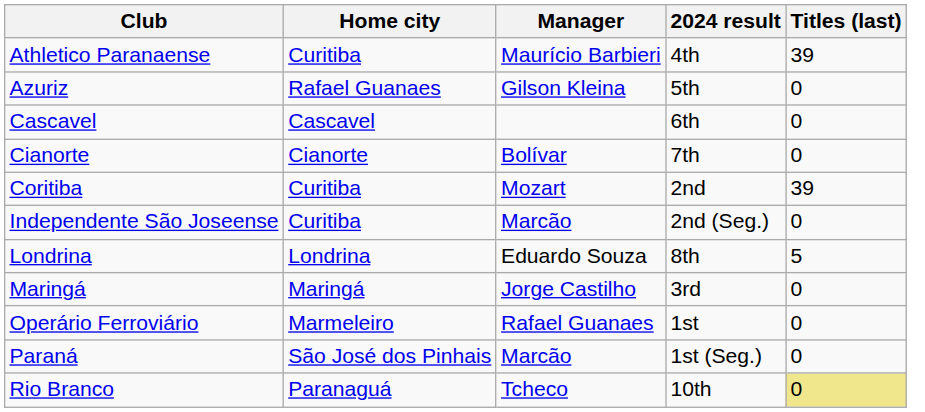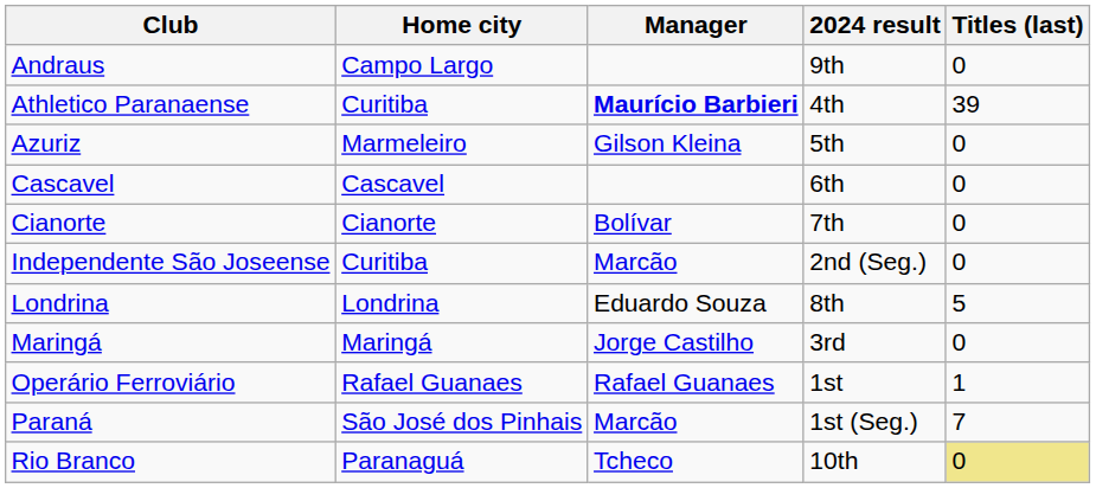+ row: Andraus | Campo Largo | 9th | 0
Athletico Paranaense | Manager: normal -> bold
Azuriz | Home city: Rafael Guanaes -> Marmeleiro
- row: Coritiba | Curitiba | Mozart | 2nd | 39
Operário Ferroviário | Home city: Marmeleiro -> Rafael Guanaes
Operário Ferroviário | Titles (last): 0 -> 1
Paraná | Titles (last): 0 -> 7
